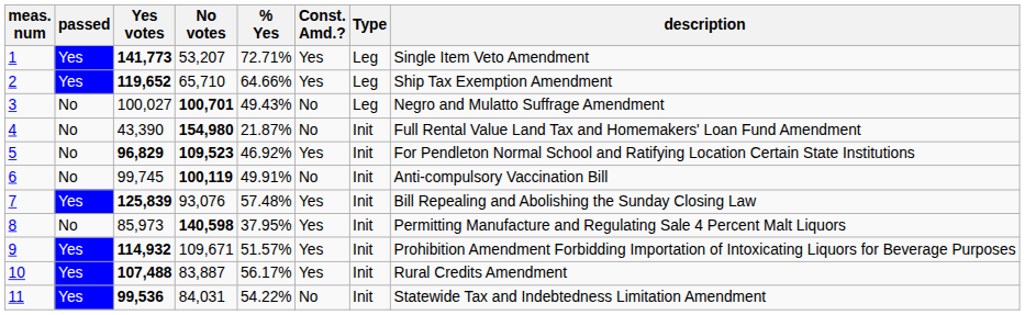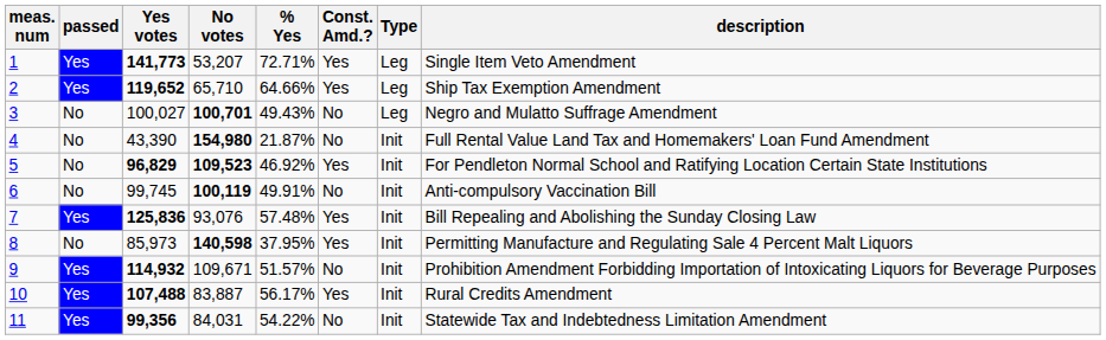7 | Yes votes: 125,839 -> 125,836
9 | Const. Amd.?: Yes -> No
11 | Yes votes: 99,536 -> 99,356
